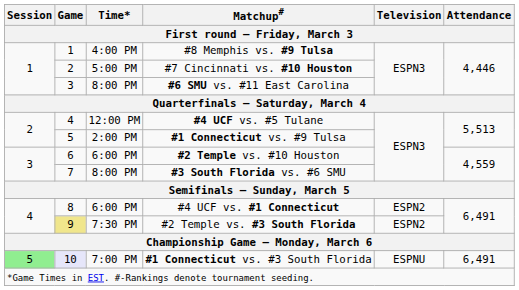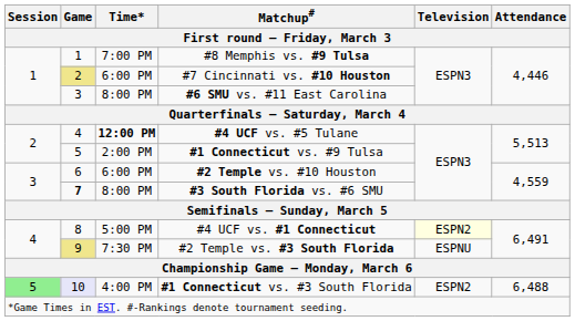#8 Memphis vs. #9 Tulsa | Time*: 4:00 PM -> 7:00 PM
#7 Cincinnati vs. #10 Houston | Game: no background -> khaki background
#7 Cincinnati vs. #10 Houston | Time*: 5:00 PM -> 6:00 PM
#4 UCF vs. #5 Tulane | Time*: normal -> bold
#3 South Florida vs. #6 SMU | Game: normal -> bold
#4 UCF vs. #1 Connecticut | Time*: 6:00 PM -> 5:00 PM
#4 UCF vs. #1 Connecticut | Television: no background -> lightyellow background
#2 Temple vs. #3 South Florida | Television: ESPN2 -> ESPNU
#1 Connecticut vs. #3 South Florida | Time*: 7:00 PM -> 4:00 PM
#1 Connecticut vs. #3 South Florida | Television: ESPNU -> ESPN2
#1 Connecticut vs. #3 South Florida | Attendance: 6,491 -> 6,488
